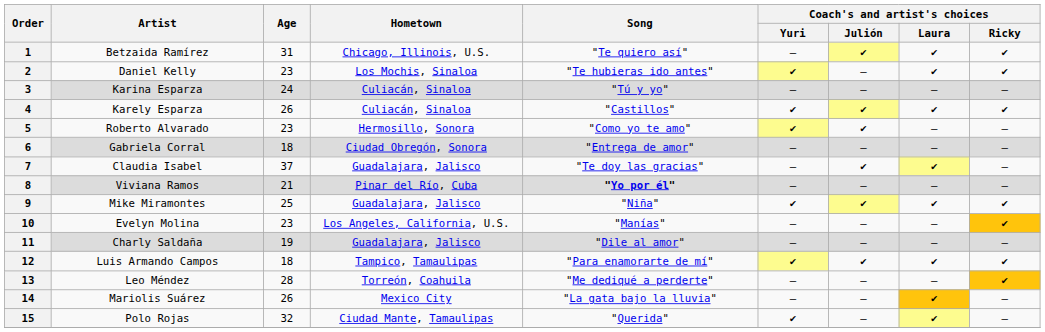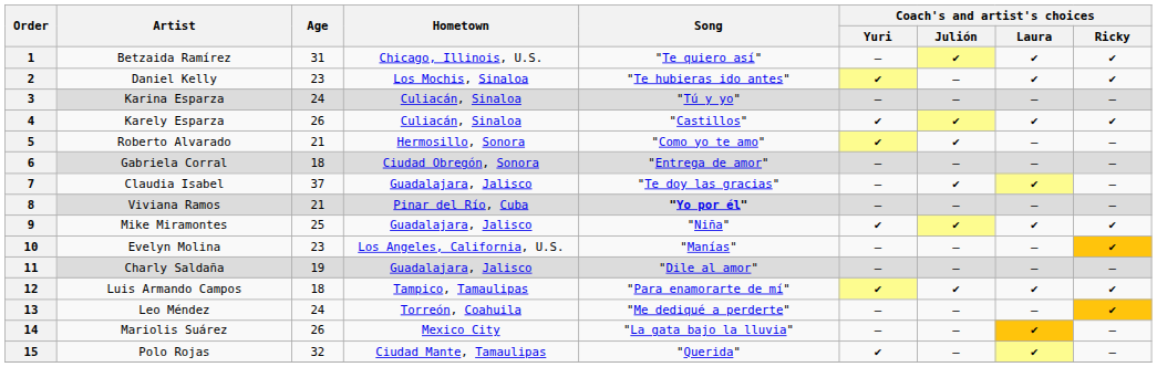5 | Age: 23 -> 21
13 | Age: 28 -> 24
